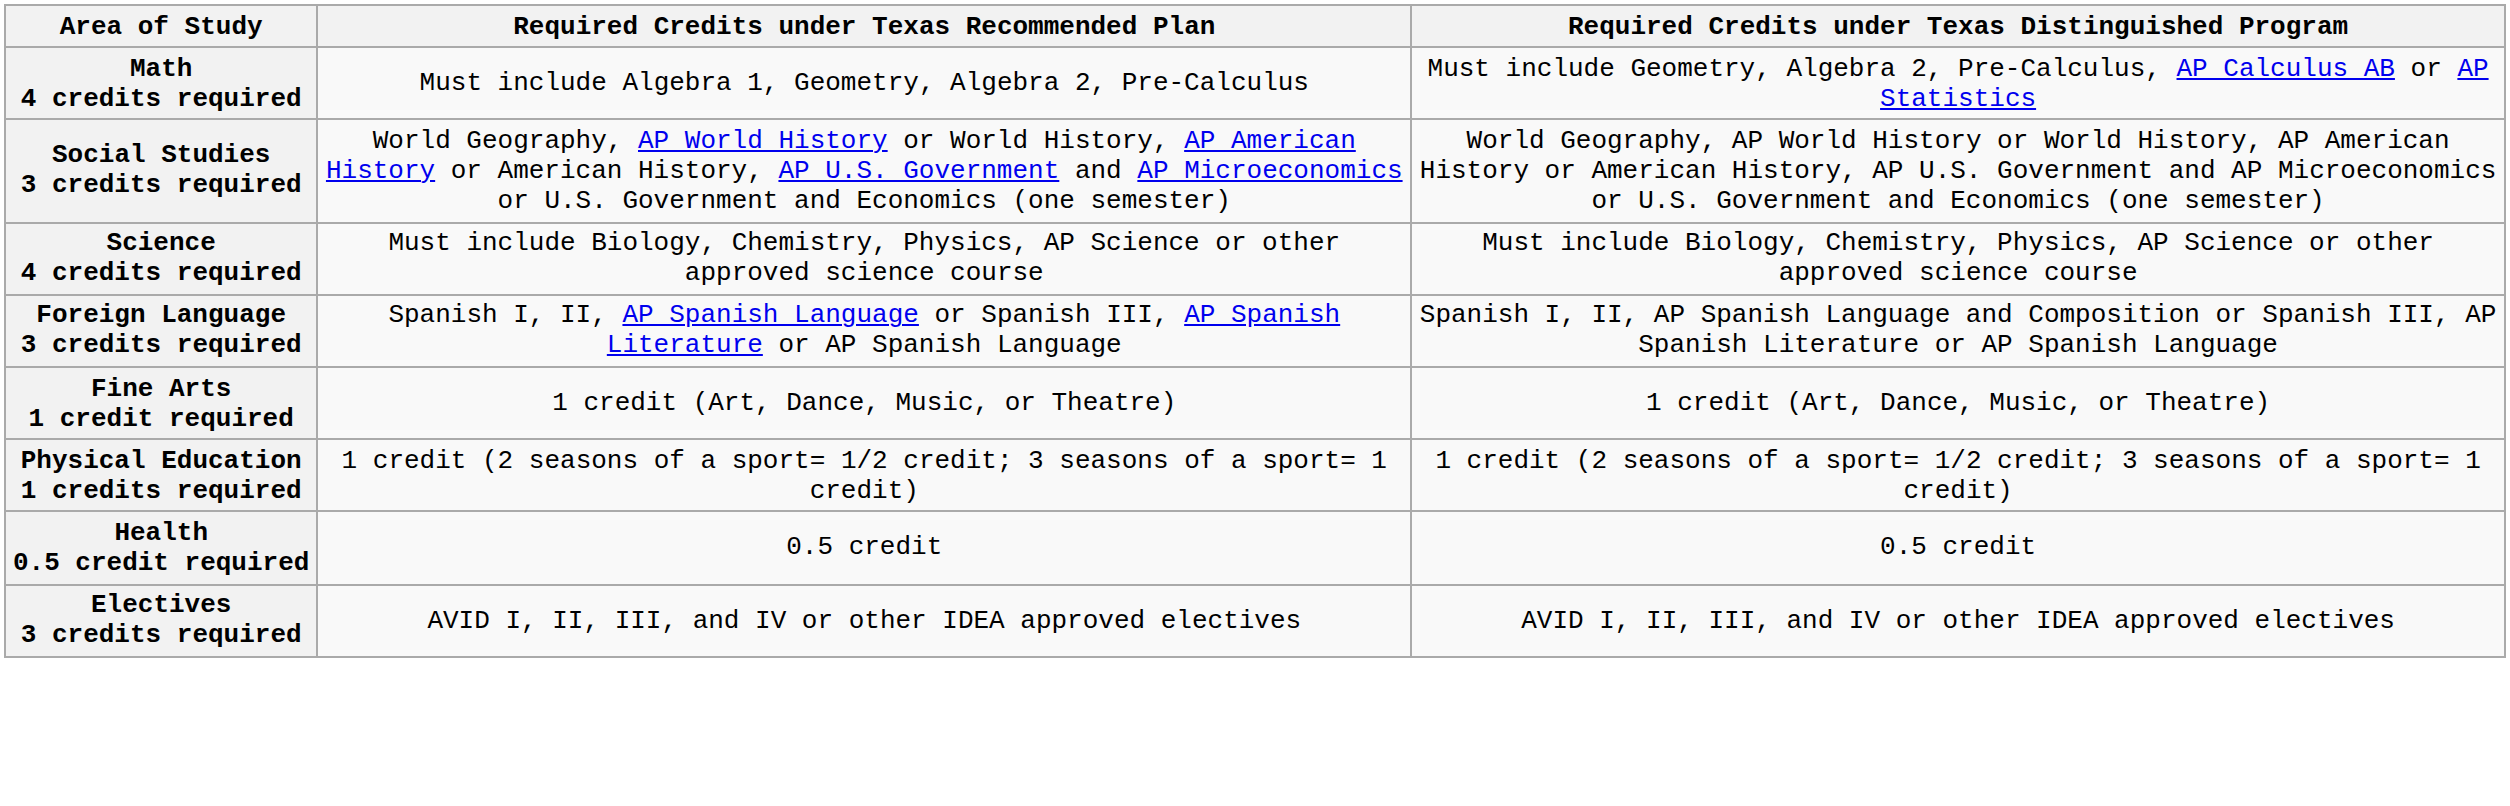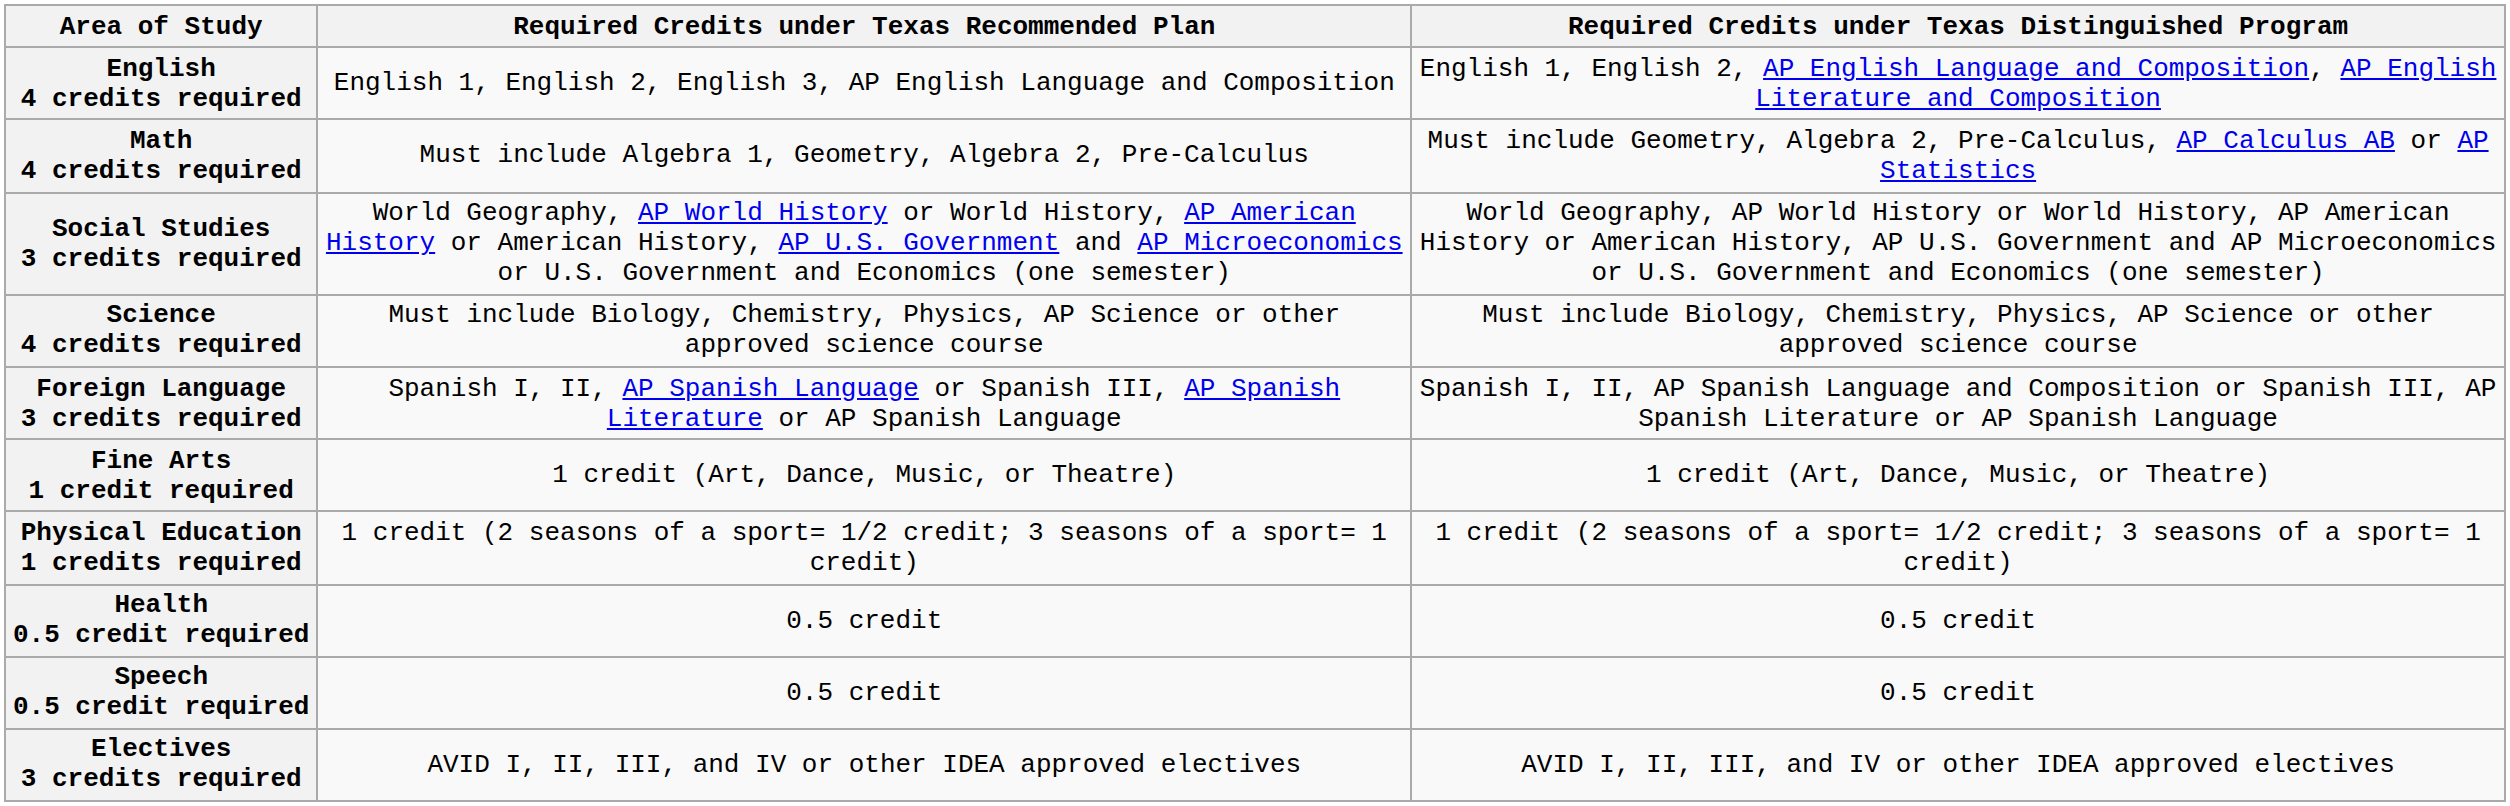+ row: English 4 credits required | English 1, English 2, English 3, AP English Language and Composition | English 1, English 2, AP English Language and Composition, AP English Literature and Composition
+ row: Speech 0.5 credit required | 0.5 credit | 0.5 credit
